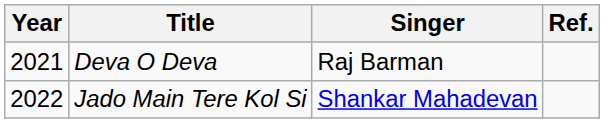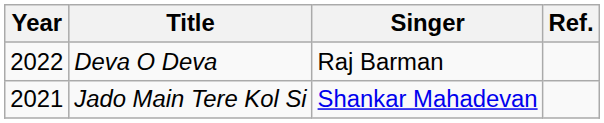Deva O Deva | Year: 2021 -> 2022
Jado Main Tere Kol Si | Year: 2022 -> 2021
